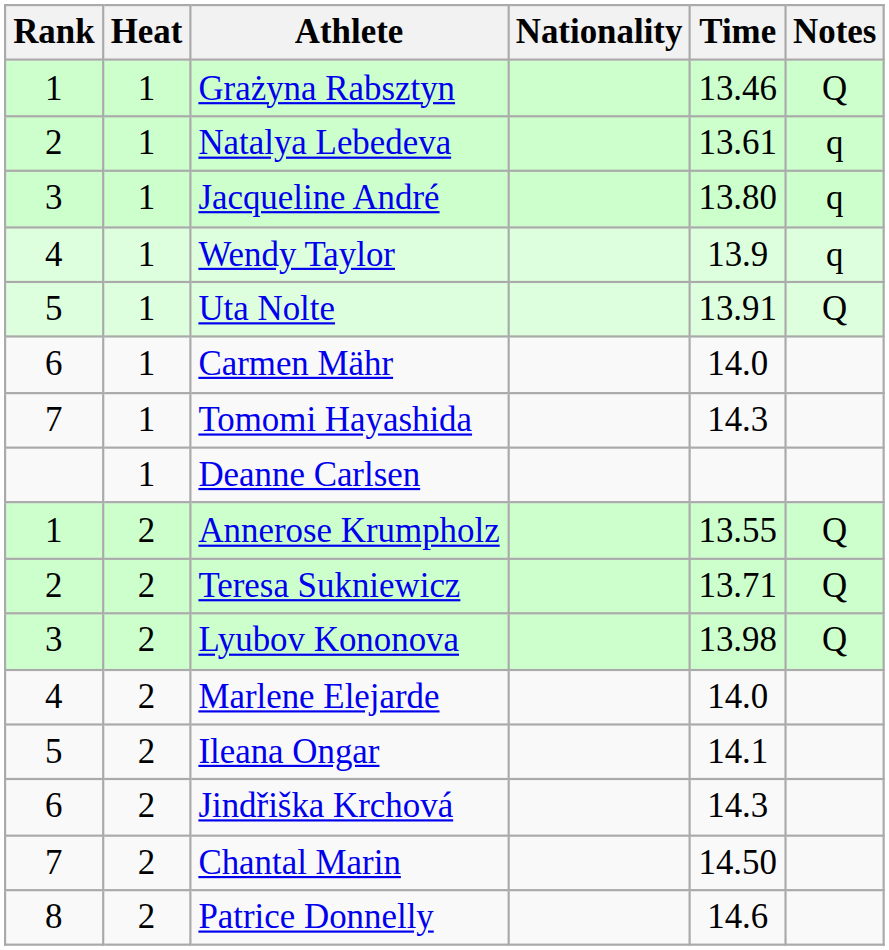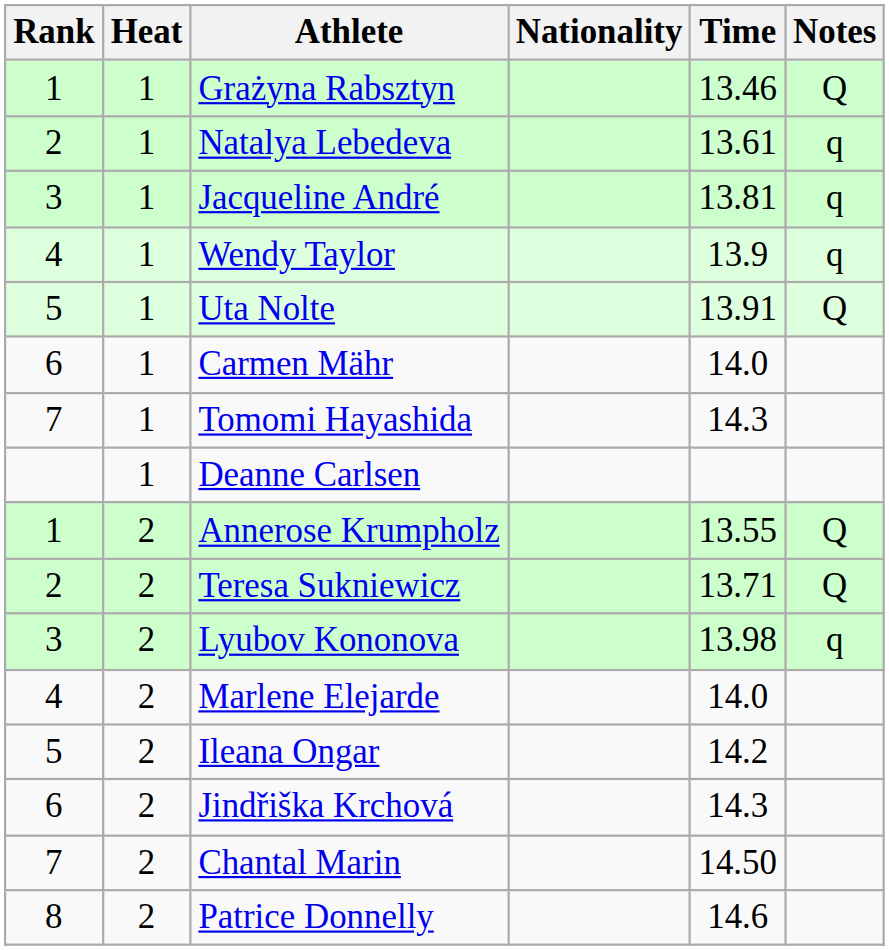Jacqueline André | Time: 13.80 -> 13.81
Lyubov Kononova | Notes: Q -> q
Ileana Ongar | Time: 14.1 -> 14.2
